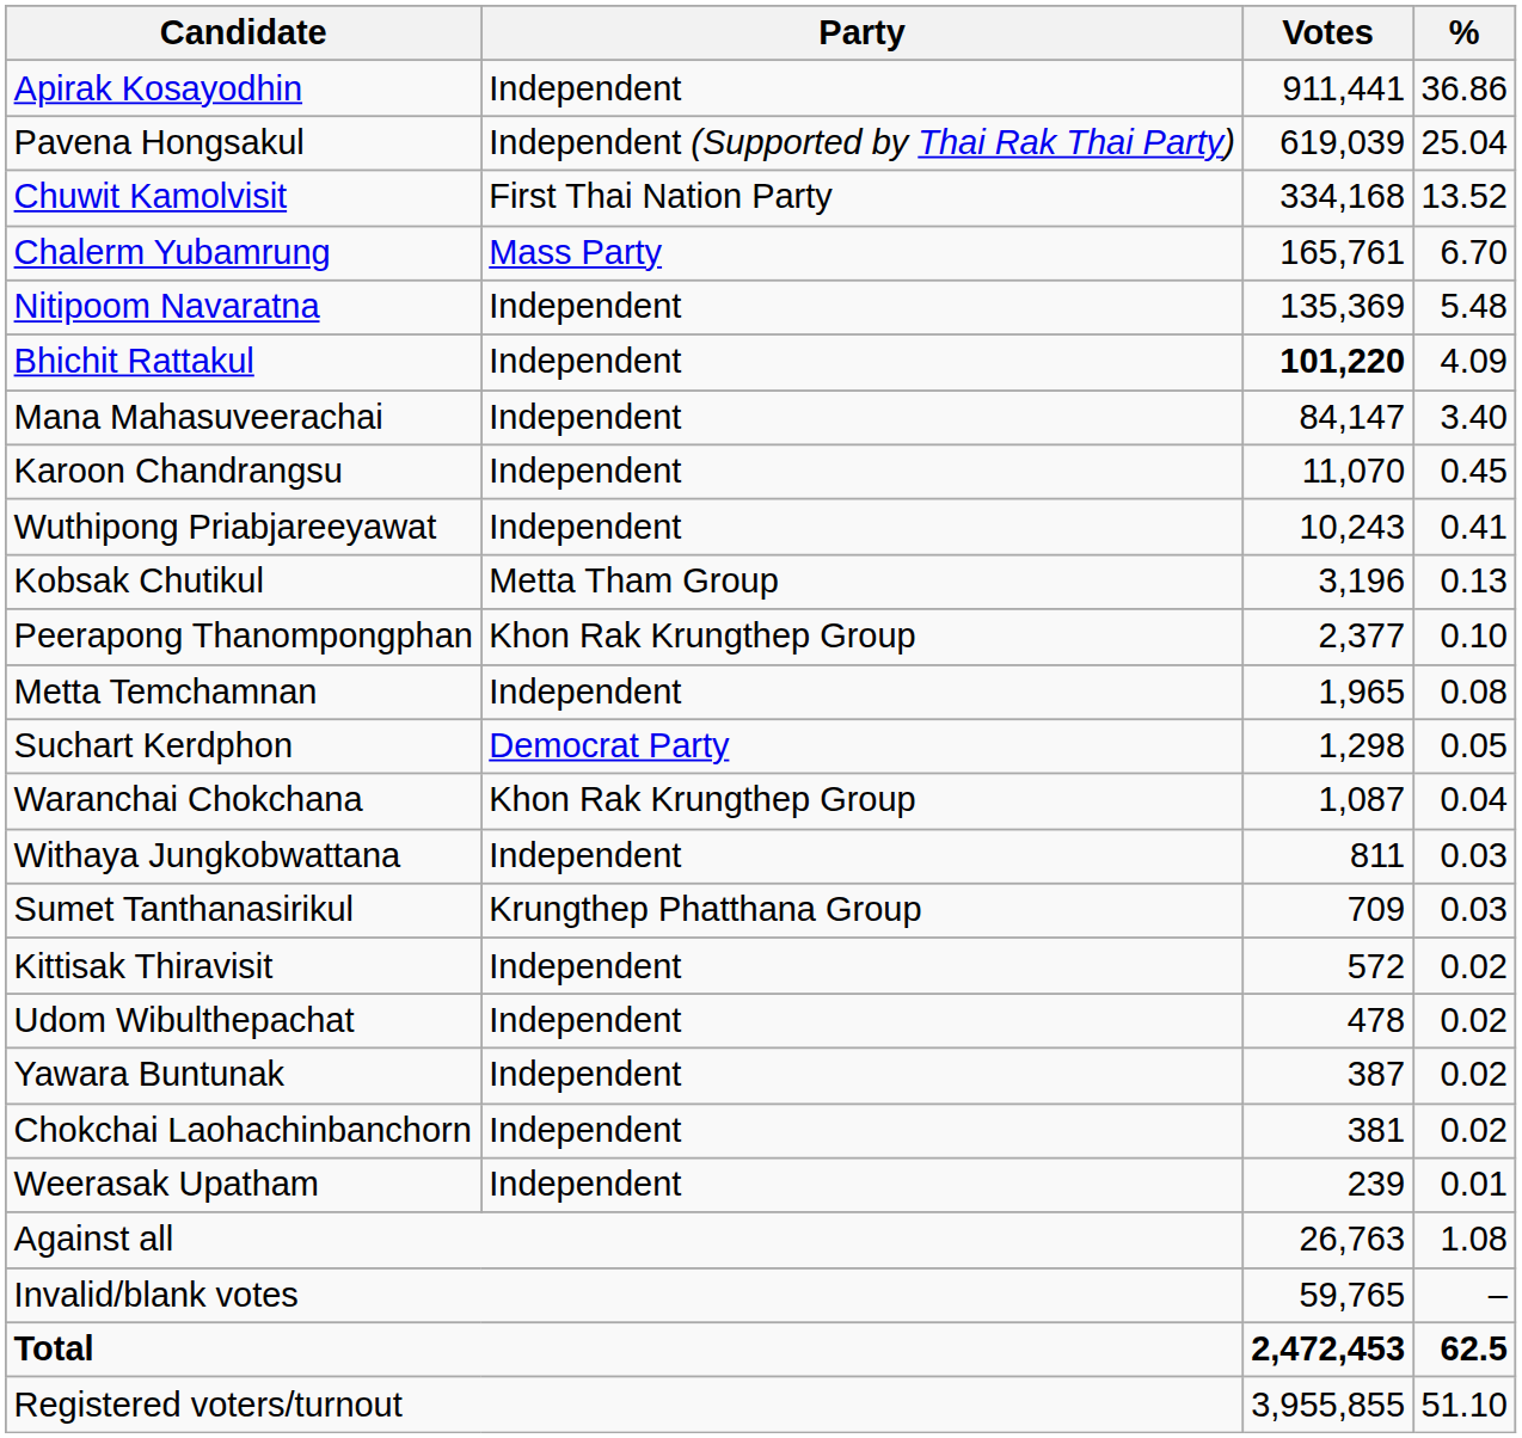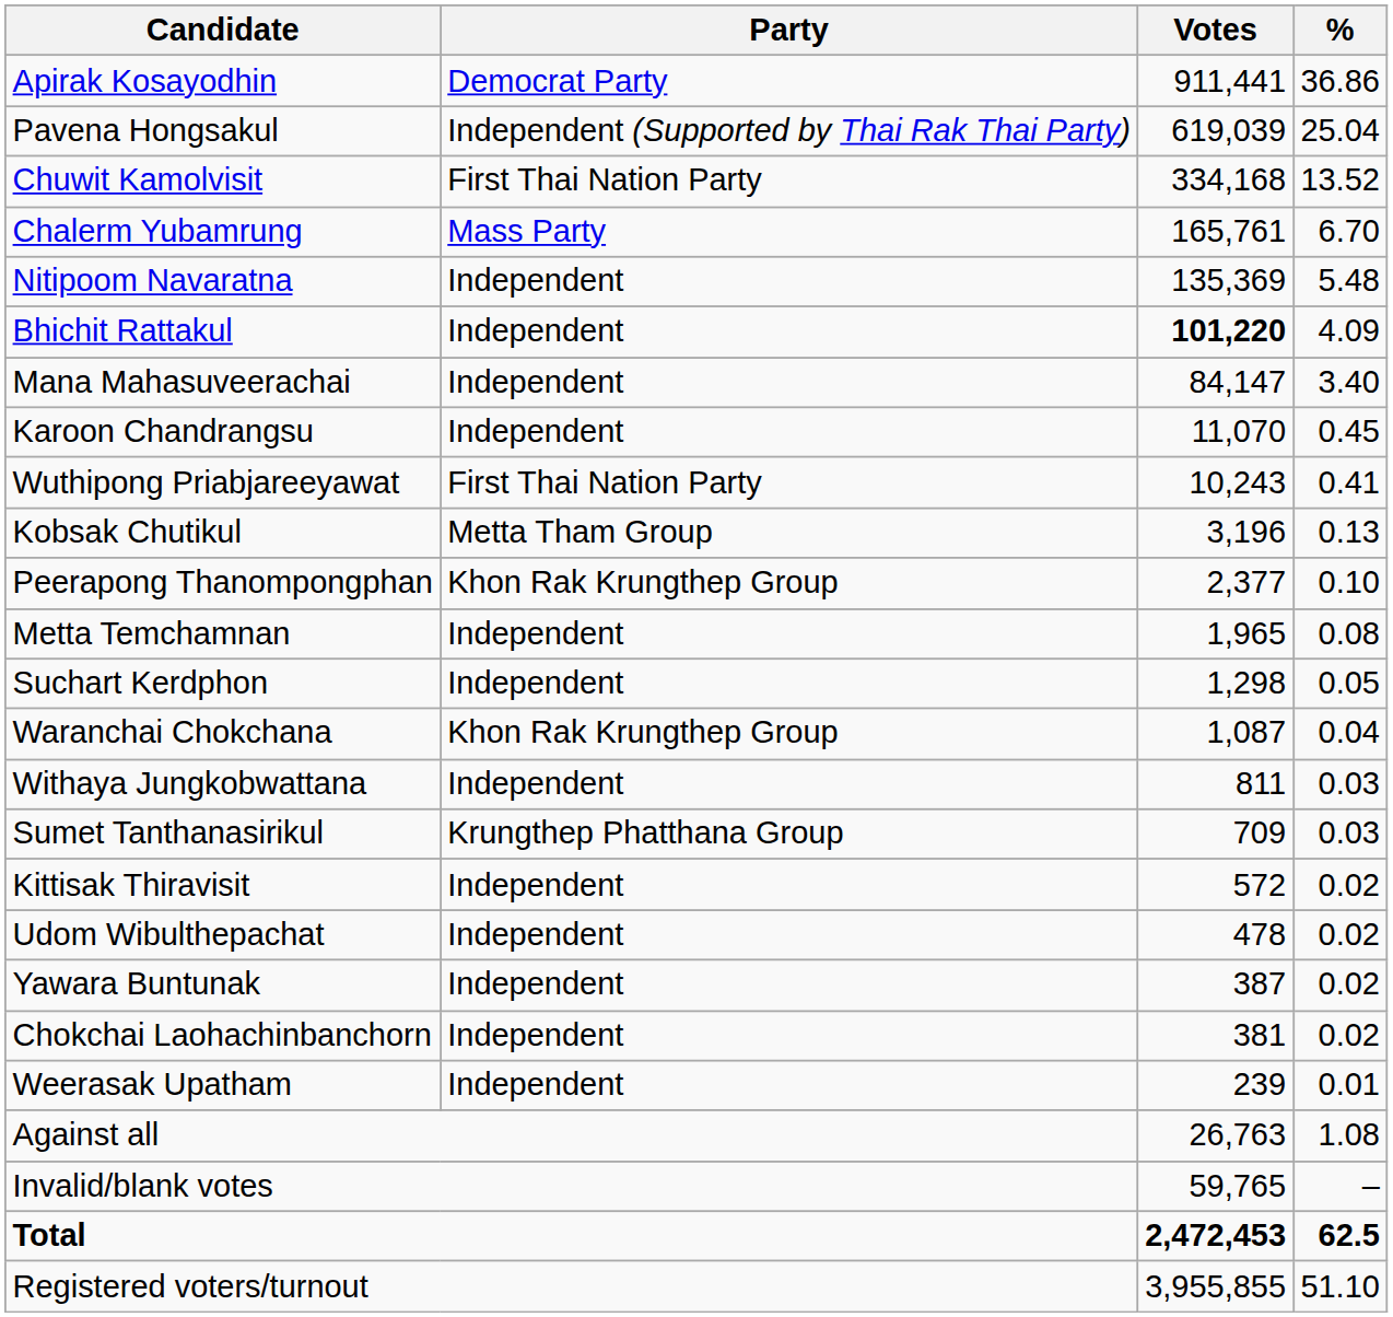Apirak Kosayodhin | Party: Independent -> Democrat Party
Wuthipong Priabjareeyawat | Party: Independent -> First Thai Nation Party
Suchart Kerdphon | Party: Democrat Party -> Independent
